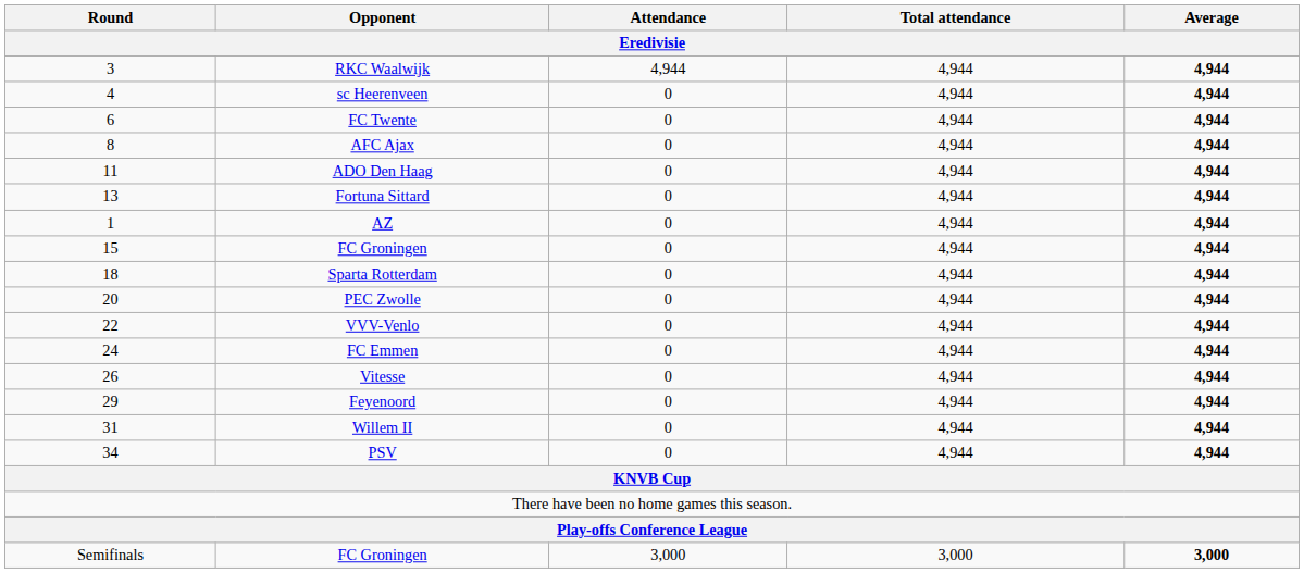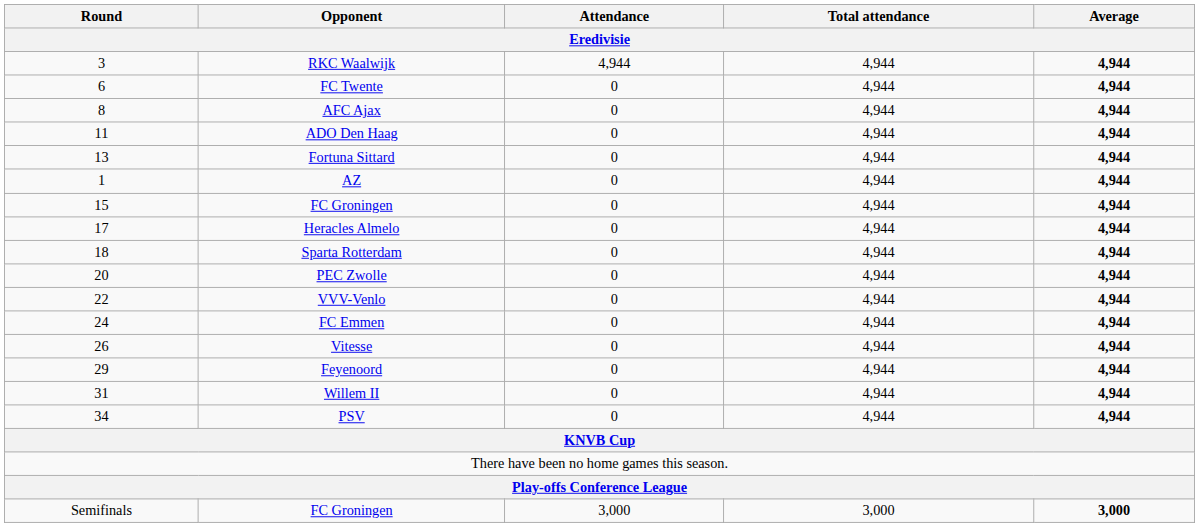- row: 4 | sc Heerenveen | 0 | 4,944 | 4,944
+ row: 17 | Heracles Almelo | 0 | 4,944 | 4,944
